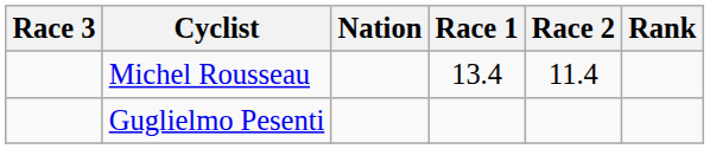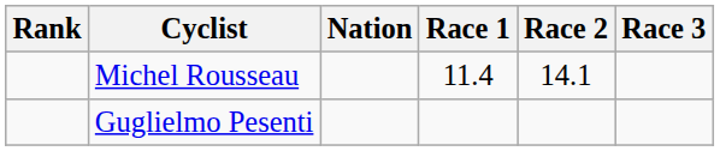columns swapped: Rank <-> Race 3
Michel Rousseau | Race 1: 13.4 -> 11.4
Michel Rousseau | Race 2: 11.4 -> 14.1
